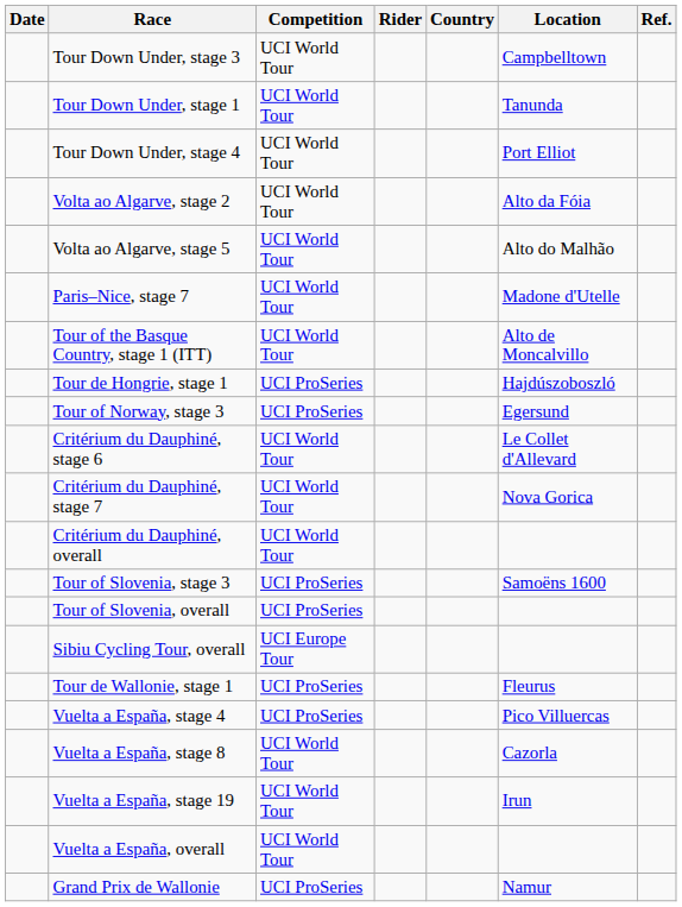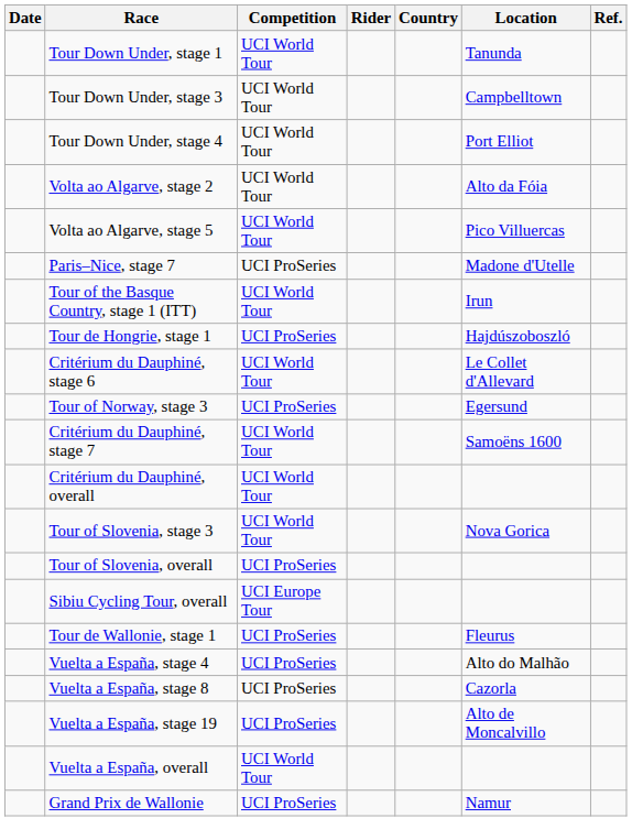rows swapped: Tour Down Under, stage 1 <-> Tour Down Under, stage 3
Volta ao Algarve, stage 5 | Location: Alto do Malhão -> Pico Villuercas
Paris–Nice, stage 7 | Competition: UCI World Tour -> UCI ProSeries
Tour of the Basque Country, stage 1 (ITT) | Location: Alto de Moncalvillo -> Irun
rows swapped: Tour of Norway, stage 3 <-> Critérium du Dauphiné, stage 6
Critérium du Dauphiné, stage 7 | Location: Nova Gorica -> Samoëns 1600
Tour of Slovenia, stage 3 | Competition: UCI ProSeries -> UCI World Tour
Tour of Slovenia, stage 3 | Location: Samoëns 1600 -> Nova Gorica
Vuelta a España, stage 4 | Location: Pico Villuercas -> Alto do Malhão
Vuelta a España, stage 8 | Competition: UCI World Tour -> UCI ProSeries
Vuelta a España, stage 19 | Competition: UCI World Tour -> UCI ProSeries
Vuelta a España, stage 19 | Location: Irun -> Alto de Moncalvillo
